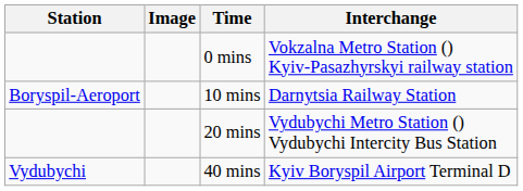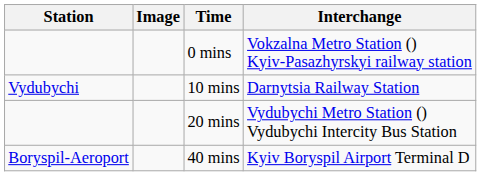10 mins | Station: Boryspil-Aeroport -> Vydubychi
40 mins | Station: Vydubychi -> Boryspil-Aeroport
